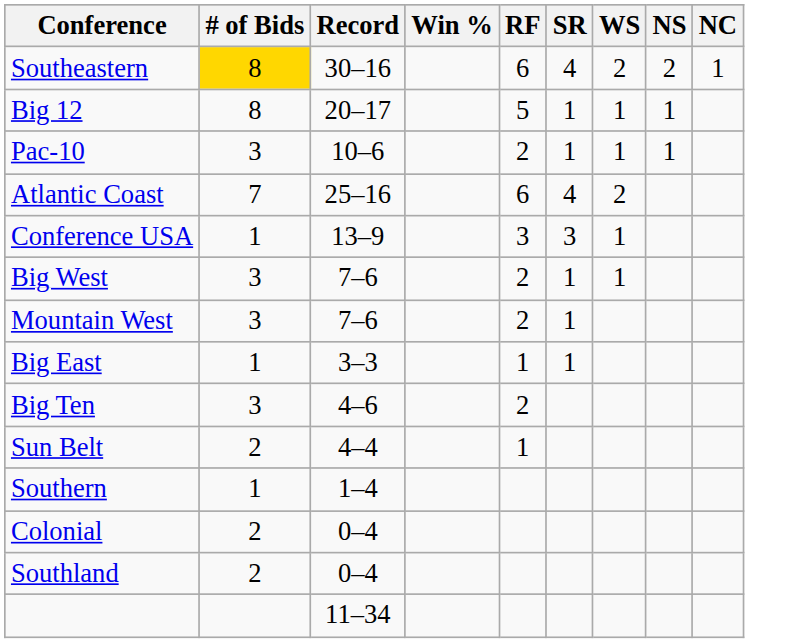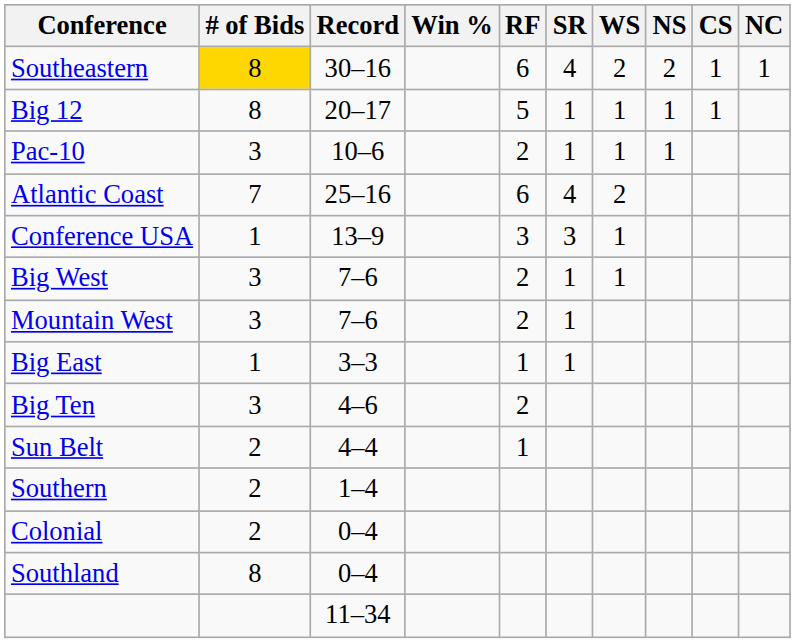+ column: CS | 1 | 1
Southern | # of Bids: 1 -> 2
Southland | # of Bids: 2 -> 8
